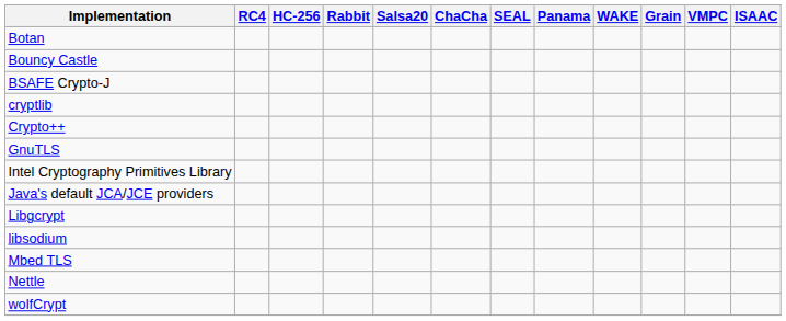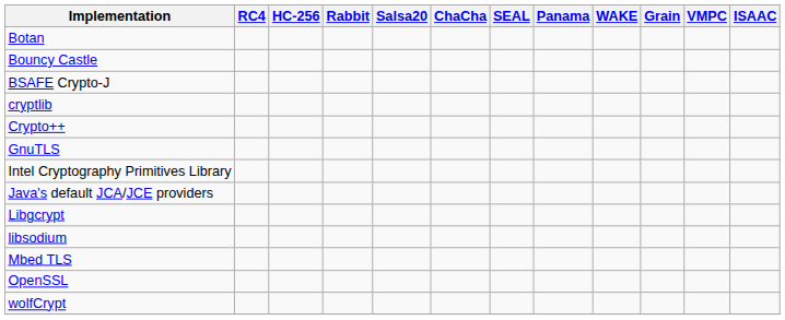- row: Nettle
+ row: OpenSSL
